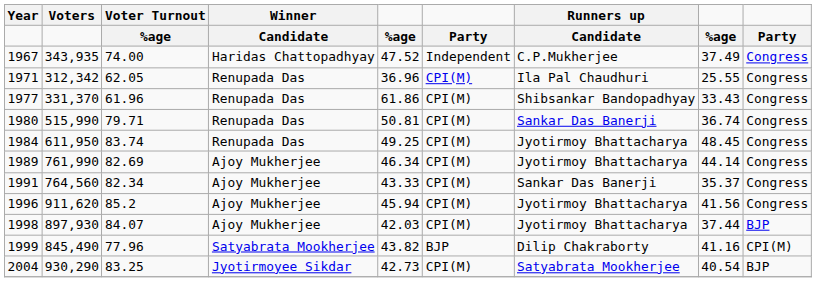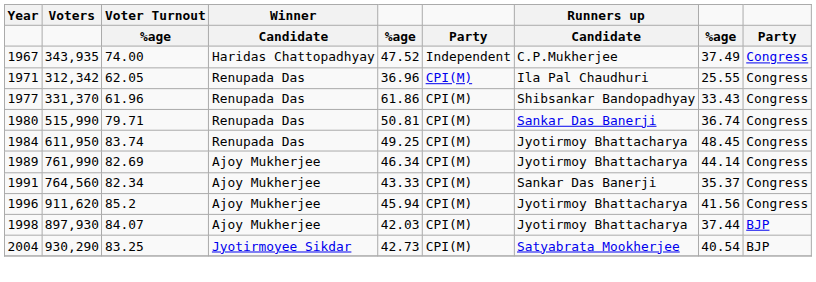- row: 1999 | 845,490 | 77.96 | Satyabrata Mookherjee | 43.82 | BJP | Dilip Chakraborty | 41.16 | CPI(M)
